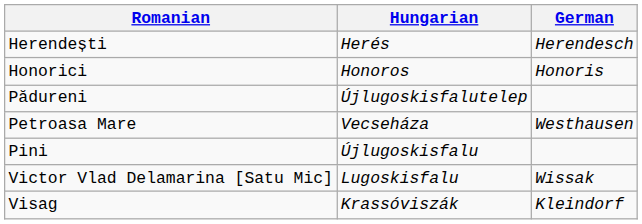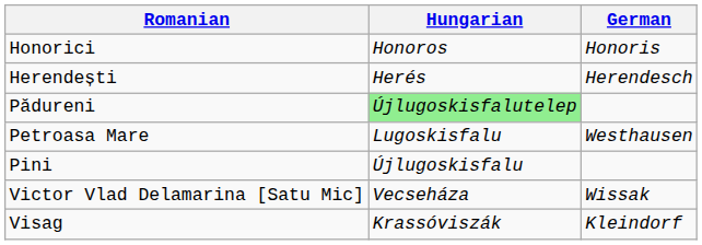rows swapped: Herendești <-> Honorici
Pădureni | Hungarian: no background -> lightgreen background
Petroasa Mare | Hungarian: Vecseháza -> Lugoskisfalu
Victor Vlad Delamarina [Satu Mic] | Hungarian: Lugoskisfalu -> Vecseháza
